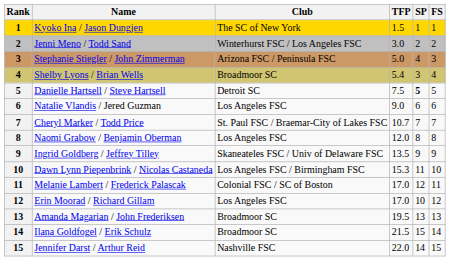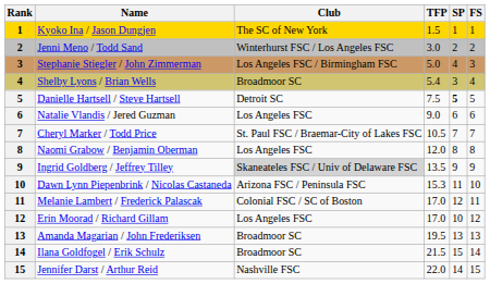Stephanie Stiegler / John Zimmerman | Club: Arizona FSC / Peninsula FSC -> Los Angeles FSC / Birmingham FSC
Cheryl Marker / Todd Price | TFP: 10.7 -> 10.5
Ingrid Goldberg / Jeffrey Tilley | Club: no background -> lightgrey background
Dawn Lynn Piepenbrink / Nicolas Castaneda | Club: Los Angeles FSC / Birmingham FSC -> Arizona FSC / Peninsula FSC
